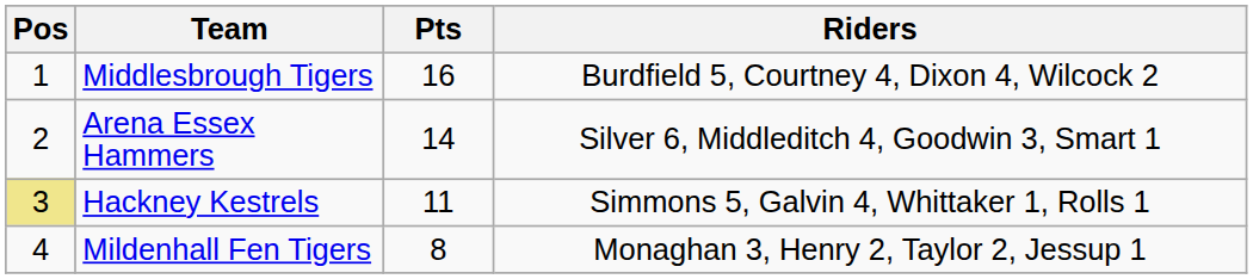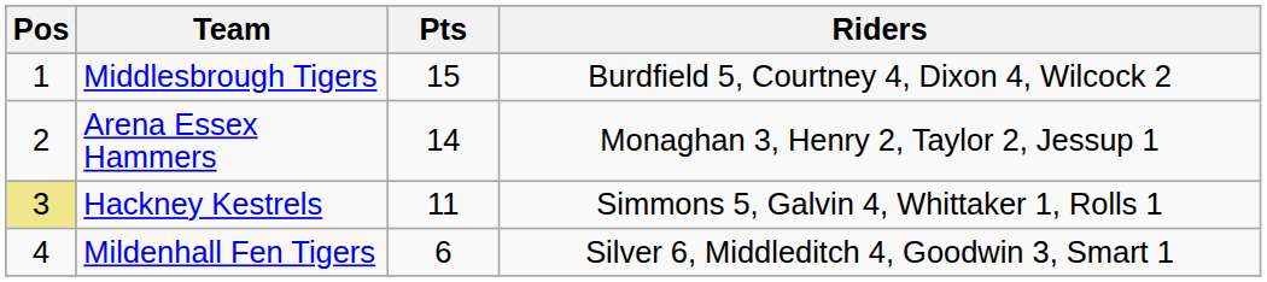Middlesbrough Tigers | Pts: 16 -> 15
Arena Essex Hammers | Riders: Silver 6, Middleditch 4, Goodwin 3, Smart 1 -> Monaghan 3, Henry 2, Taylor 2, Jessup 1
Mildenhall Fen Tigers | Pts: 8 -> 6
Mildenhall Fen Tigers | Riders: Monaghan 3, Henry 2, Taylor 2, Jessup 1 -> Silver 6, Middleditch 4, Goodwin 3, Smart 1
